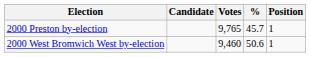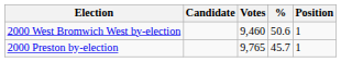rows swapped: 2000 Preston by-election <-> 2000 West Bromwich West by-election
